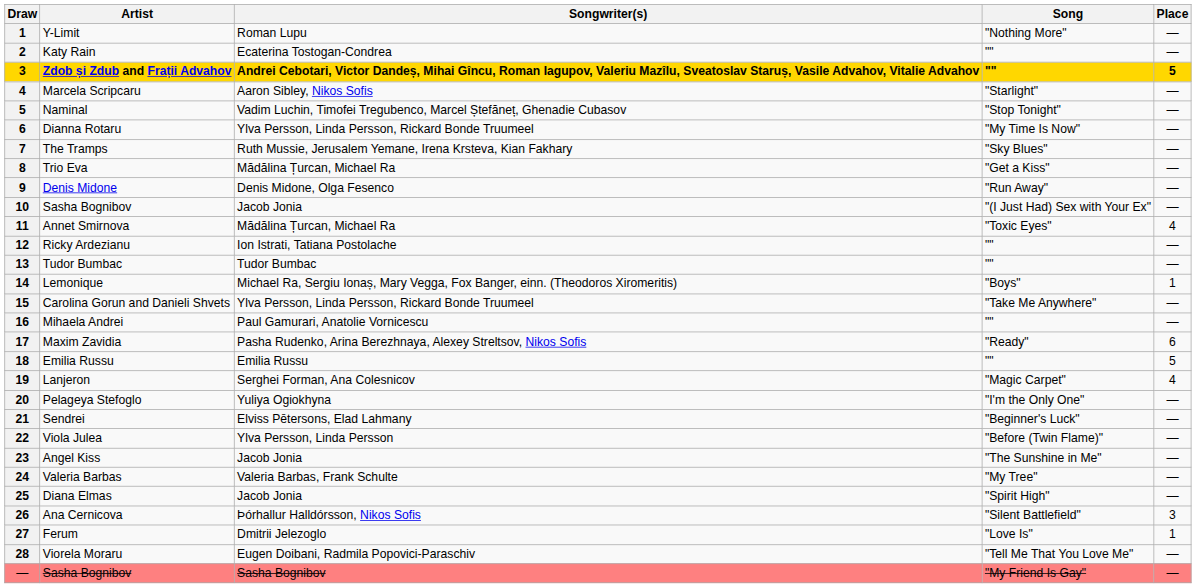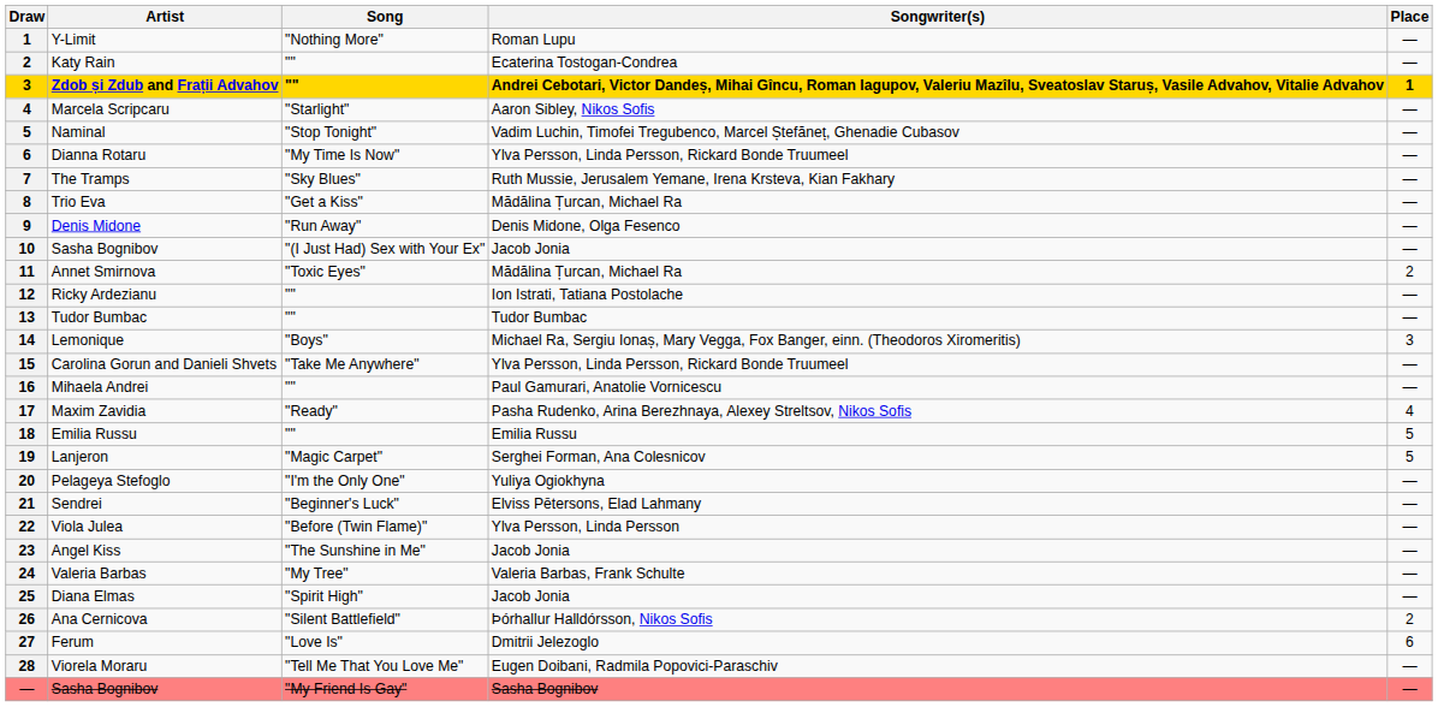columns swapped: Song <-> Songwriter(s)
Zdob și Zdub and Frații Advahov | Place: 5 -> 1
Annet Smirnova | Place: 4 -> 2
Lemonique | Place: 1 -> 3
Maxim Zavidia | Place: 6 -> 4
Lanjeron | Place: 4 -> 5
Ana Cernicova | Place: 3 -> 2
Ferum | Place: 1 -> 6
